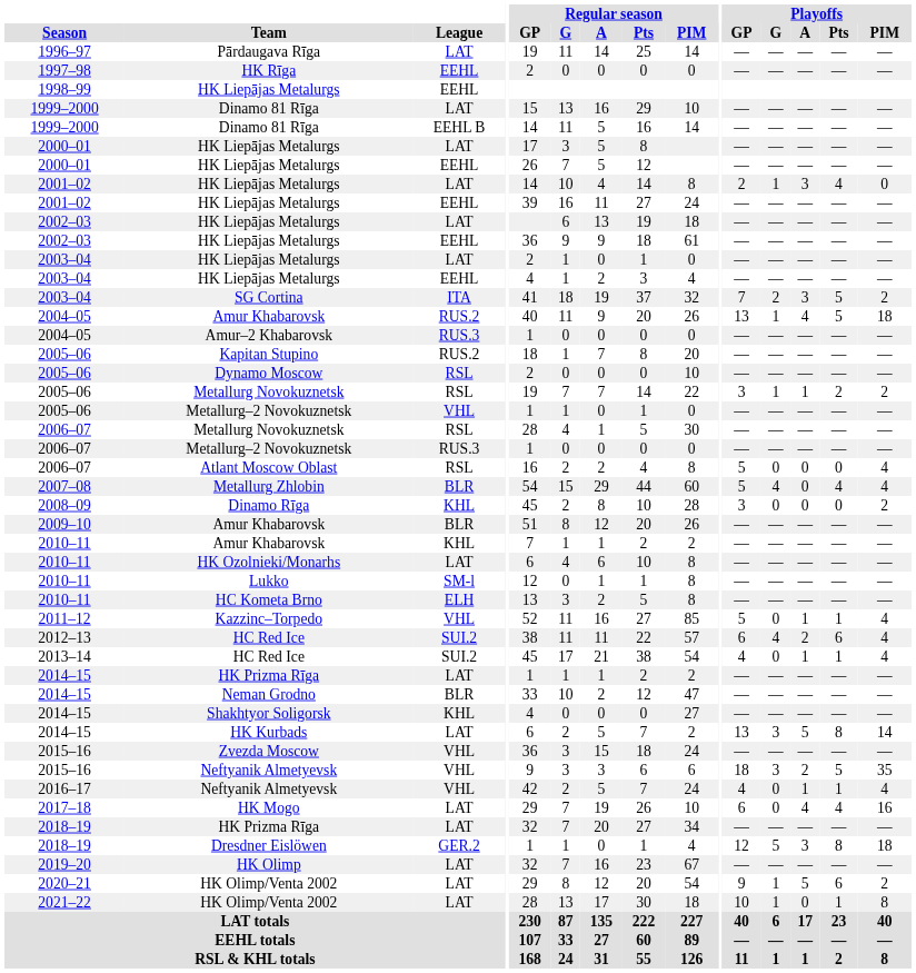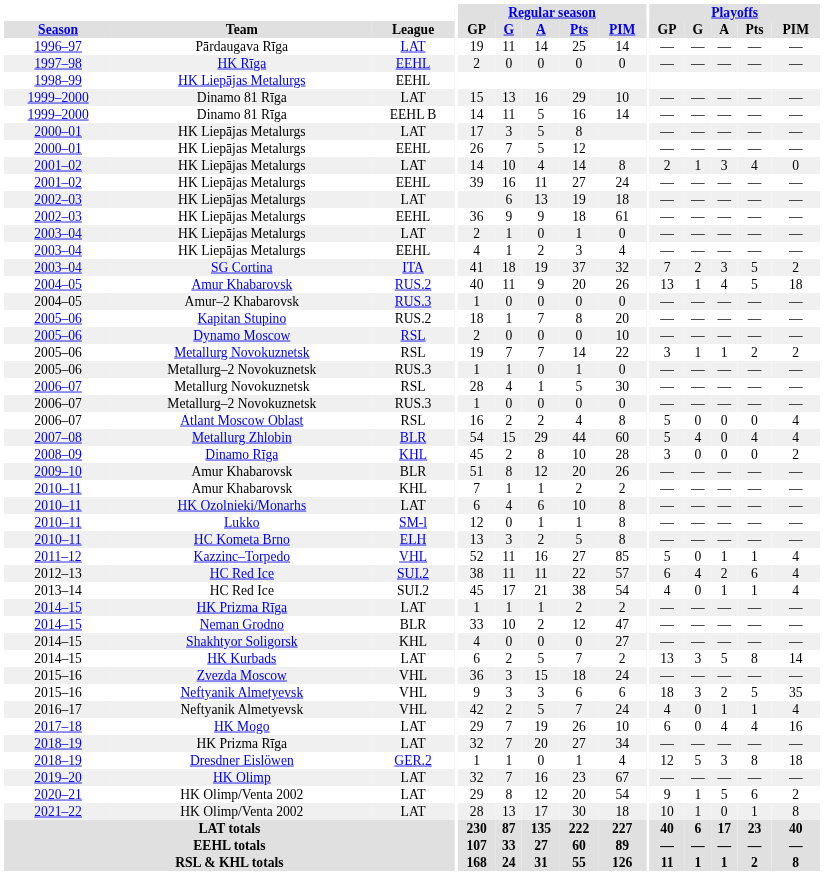2005–06 / Metallurg–2 Novokuznetsk | League: VHL -> RUS.3
